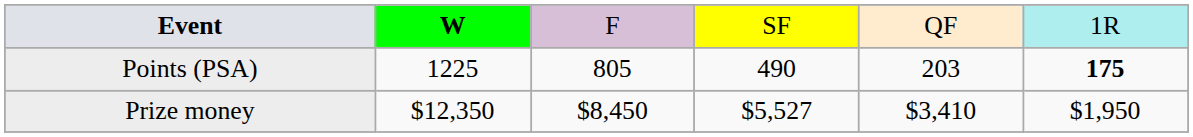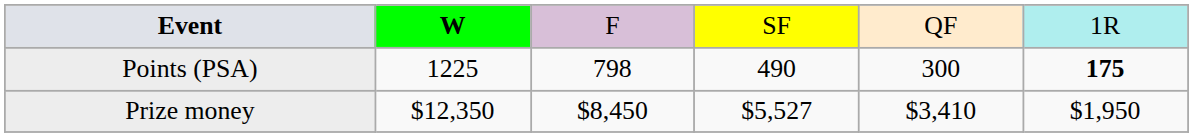Points (PSA) | column 3: 805 -> 798
Points (PSA) | column 5: 203 -> 300
